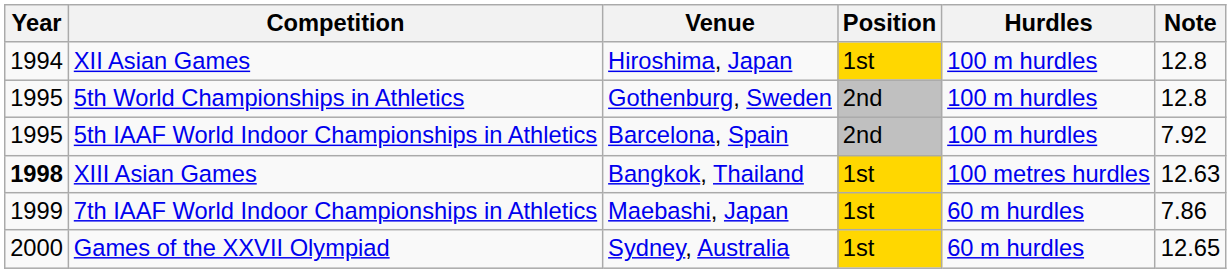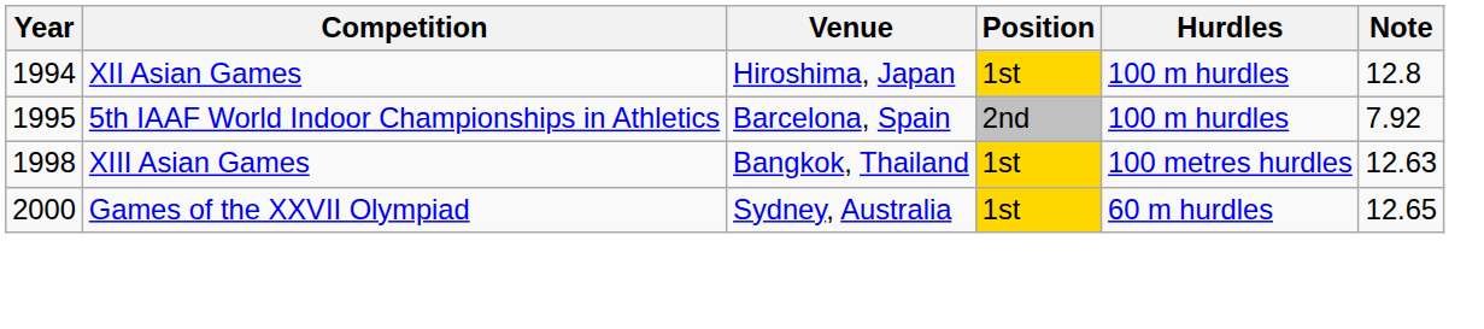- row: 1995 | 5th World Championships in Athletics | Gothenburg, Sweden | 2nd | 100 m hurdles | 12.8
XIII Asian Games | Year: bold -> normal
- row: 1999 | 7th IAAF World Indoor Championships in Athletics | Maebashi, Japan | 1st | 60 m hurdles | 7.86
